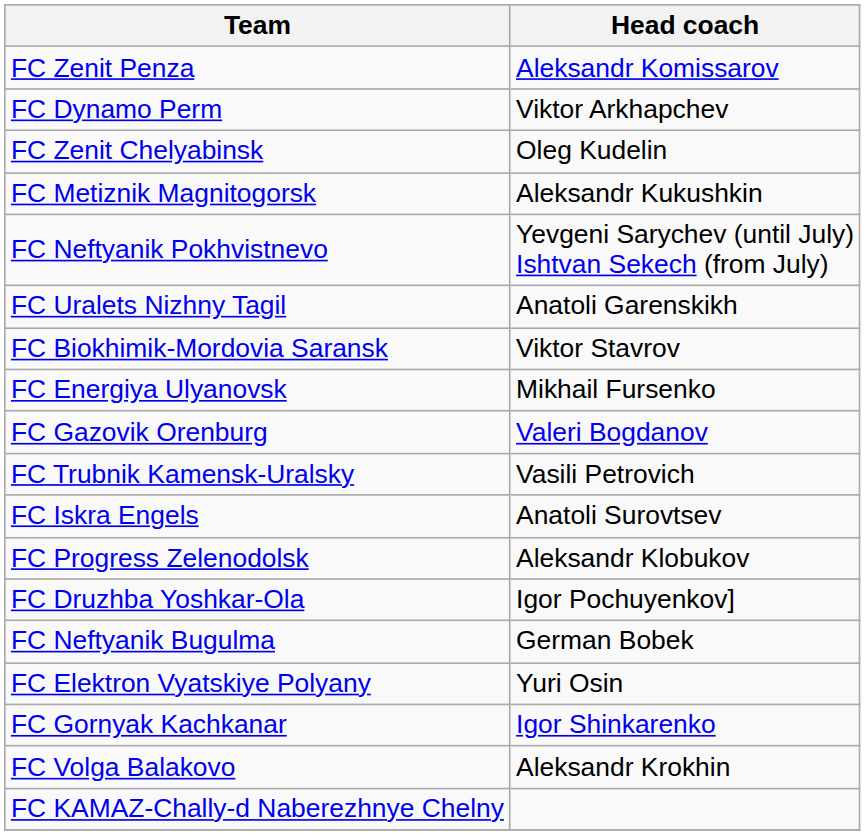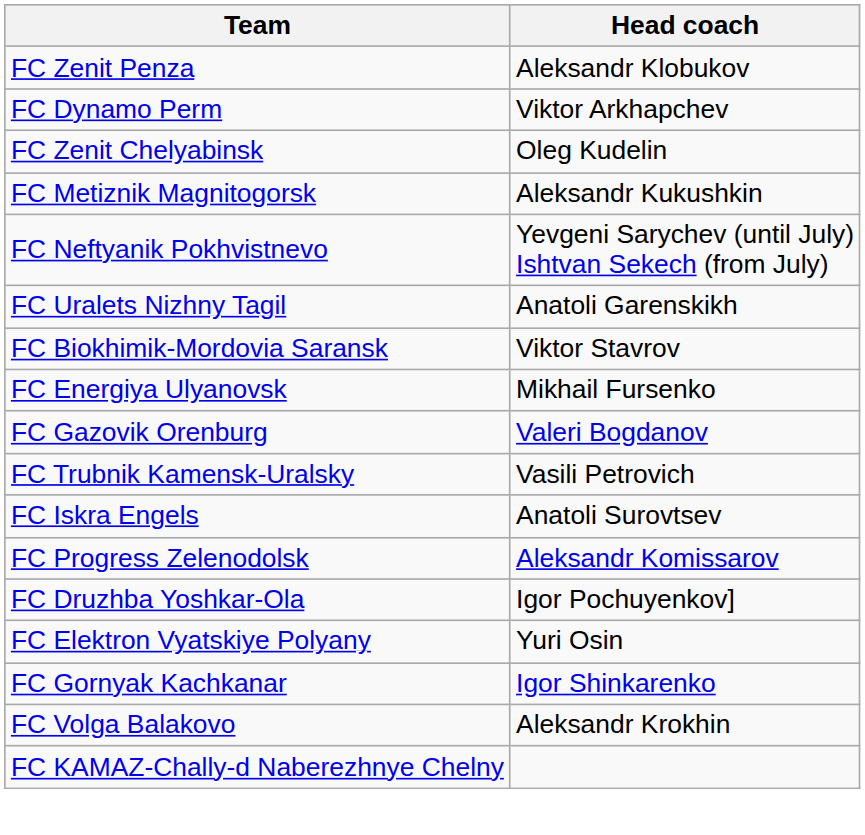FC Zenit Penza | Head coach: Aleksandr Komissarov -> Aleksandr Klobukov
FC Progress Zelenodolsk | Head coach: Aleksandr Klobukov -> Aleksandr Komissarov
- row: FC Neftyanik Bugulma | German Bobek
